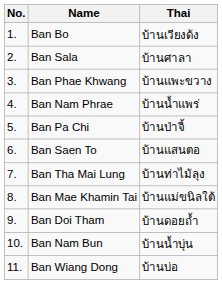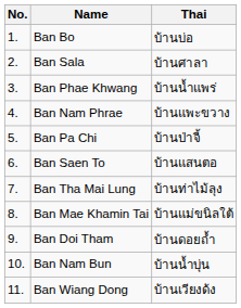Ban Bo | Thai: บ้านเวียงด้ง -> บ้านบ่อ
Ban Phae Khwang | Thai: บ้านแพะขวาง -> บ้านน้ำแพร่
Ban Nam Phrae | Thai: บ้านน้ำแพร่ -> บ้านแพะขวาง
Ban Wiang Dong | Thai: บ้านบ่อ -> บ้านเวียงด้ง
